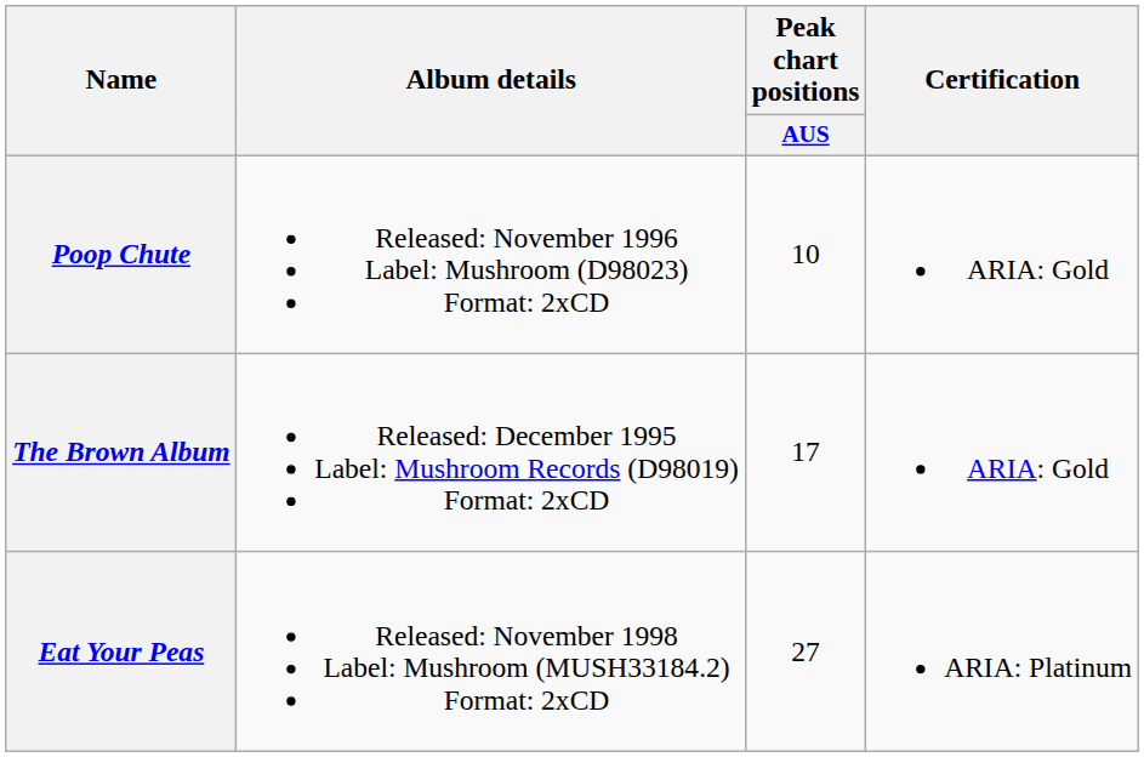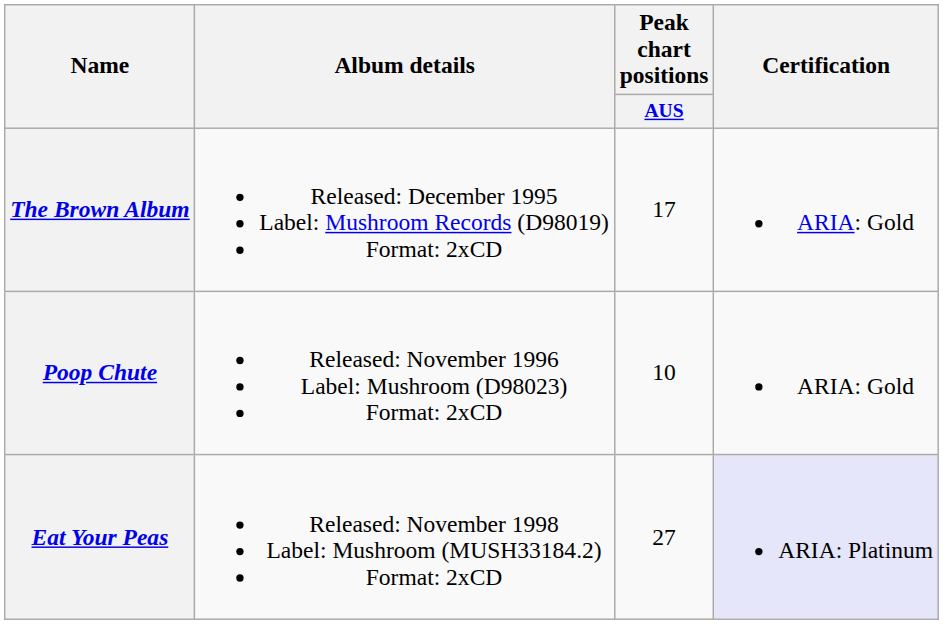rows swapped: The Brown Album <-> Poop Chute
Eat Your Peas | Certification: no background -> lavender background
